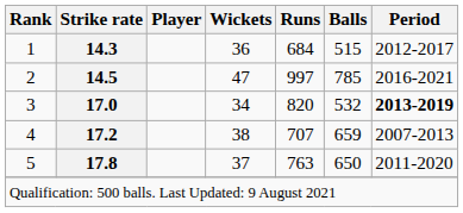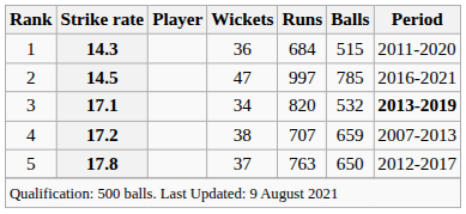1 | Period: 2012-2017 -> 2011-2020
3 | Strike rate: 17.0 -> 17.1
5 | Period: 2011-2020 -> 2012-2017
